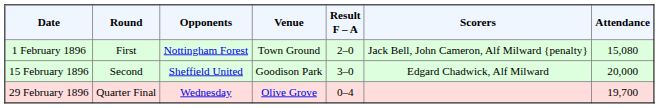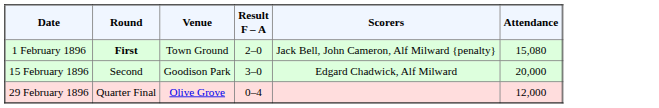- column: Opponents | Nottingham Forest | Sheffield United | Wednesday
1 February 1896 | Round: normal -> bold
29 February 1896 | Attendance: 19,700 -> 12,000
